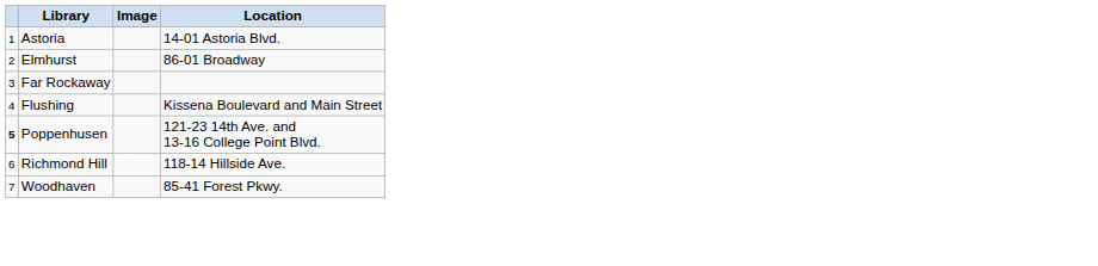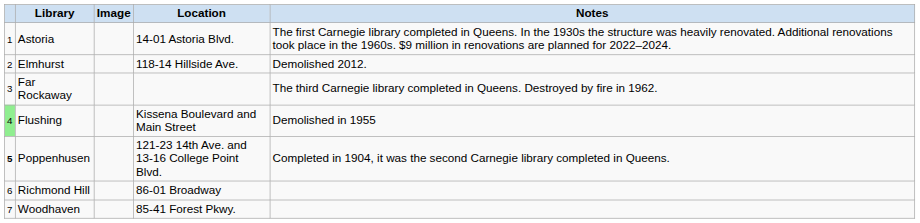+ column: Notes | The first Carnegie library completed in Queens. In the 1930s the structure was heavily renovated. Additional renovations took place in the 1960s. $9 million in renovations are planned for 2022–2024. | Demolished 2012. | The third Carnegie library completed in Queens. Destroyed by fire in 1962. | Demolished in 1955 | Completed in 1904, it was the second Carnegie library completed in Queens.
Elmhurst | Location: 86-01 Broadway -> 118-14 Hillside Ave.
Flushing | column 1: no background -> lightgreen background
Richmond Hill | Location: 118-14 Hillside Ave. -> 86-01 Broadway
